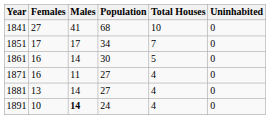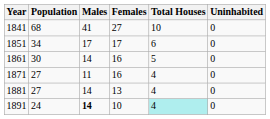columns swapped: Population <-> Females
1851 | Total Houses: 7 -> 6
1891 | Total Houses: no background -> paleturquoise background
